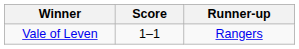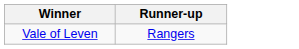- column: Score | 1–1
